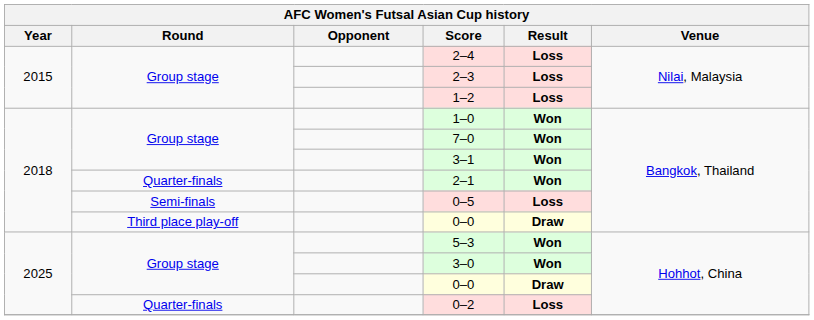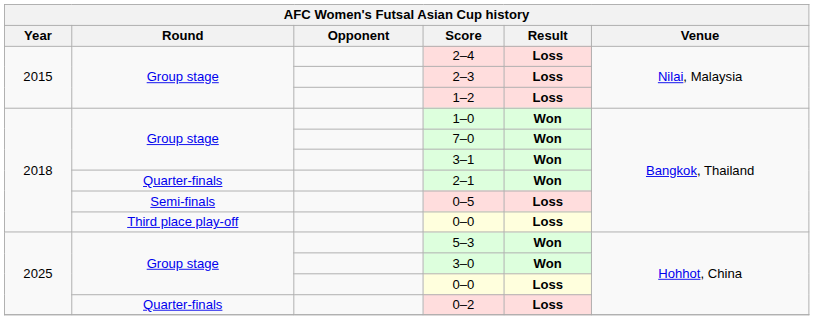Third place play-off / 0–0 | Result: Draw -> Loss
Group stage / 0–0 | Result: Draw -> Loss
